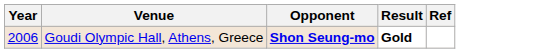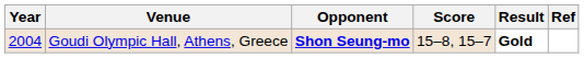+ column: Score | 15–8, 15–7
Goudi Olympic Hall, Athens, Greece | Year: 2006 -> 2004
